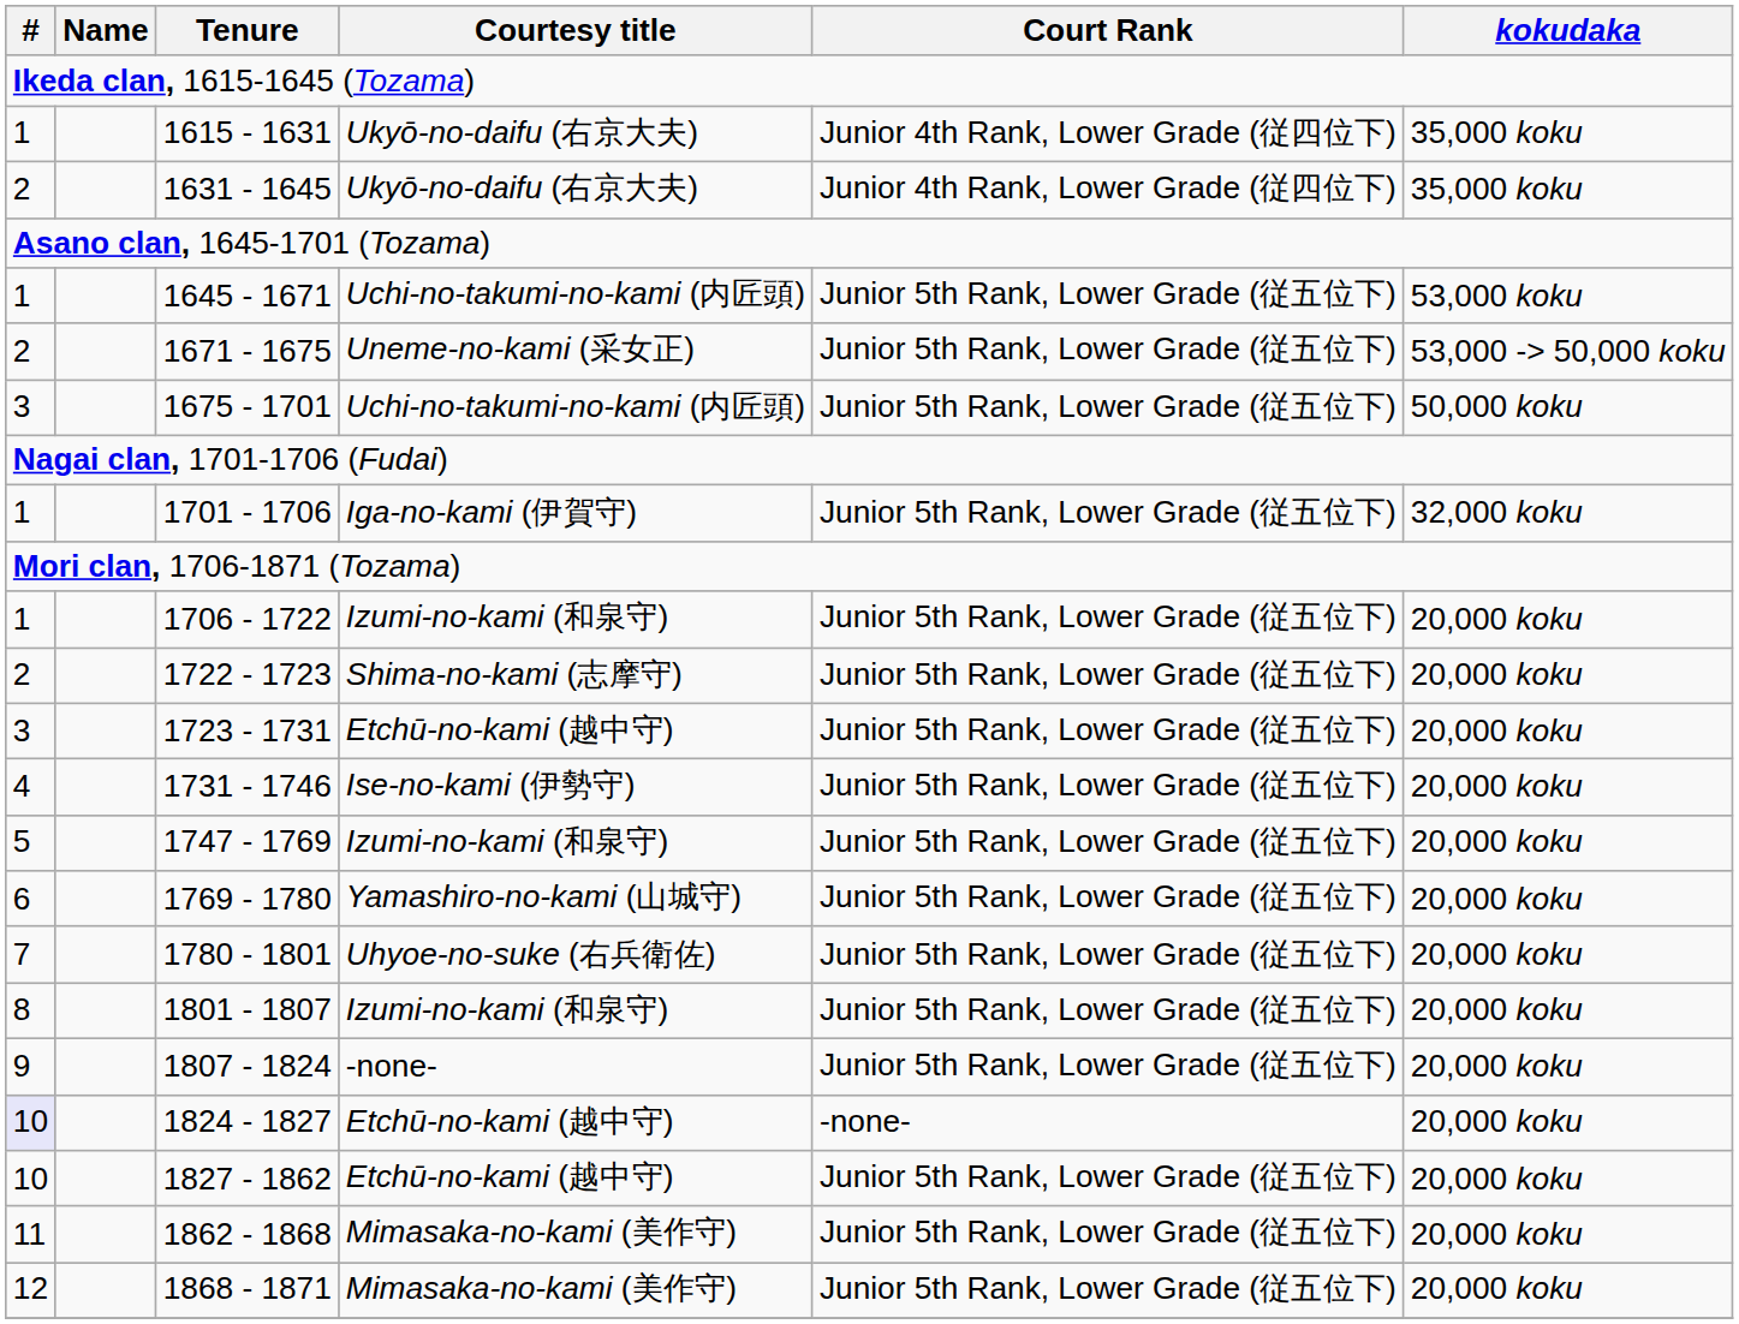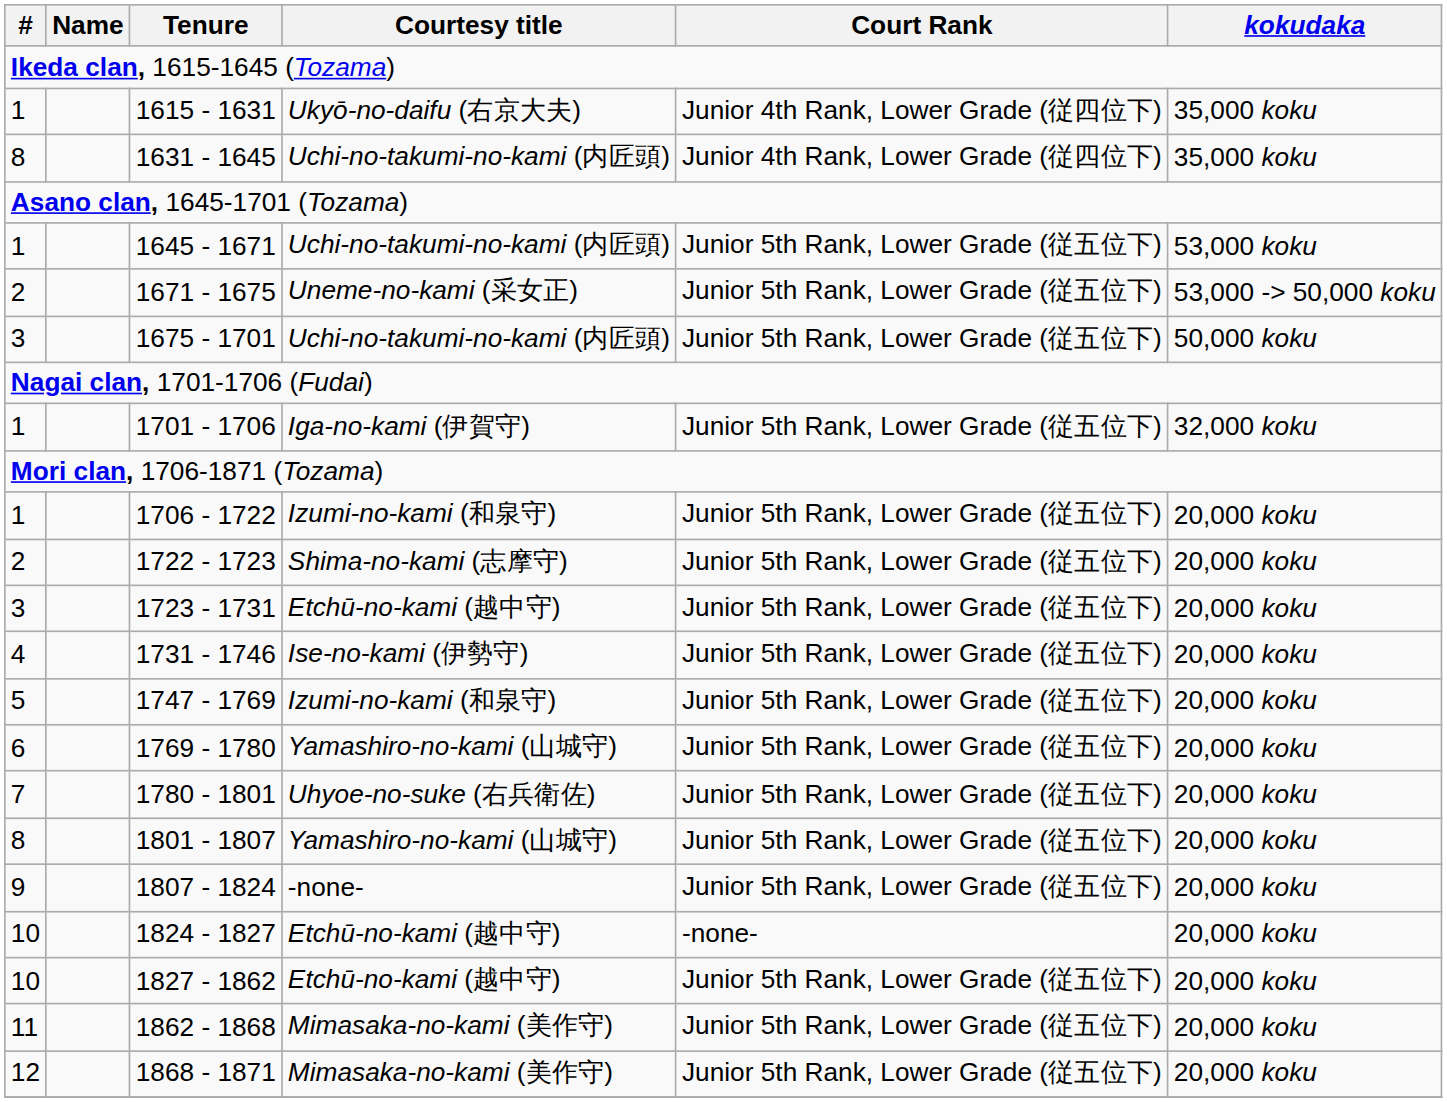1631 - 1645 | #: 2 -> 8
1631 - 1645 | Courtesy title: Ukyō-no-daifu (右京大夫) -> Uchi-no-takumi-no-kami (内匠頭)
1801 - 1807 | Courtesy title: Izumi-no-kami (和泉守) -> Yamashiro-no-kami (山城守)
1824 - 1827 | #: lavender background -> no background
